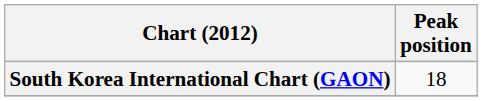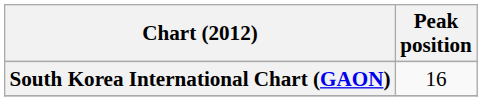South Korea International Chart (GAON) | Peak position: 18 -> 16
